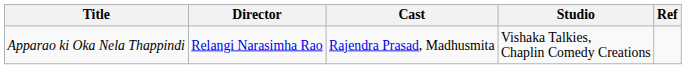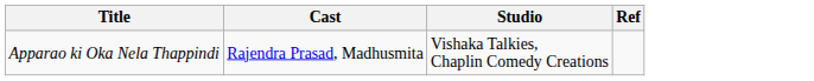- column: Director | Relangi Narasimha Rao
